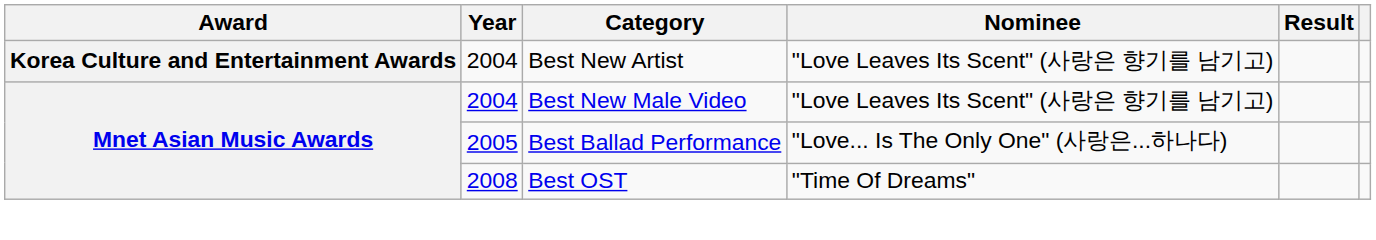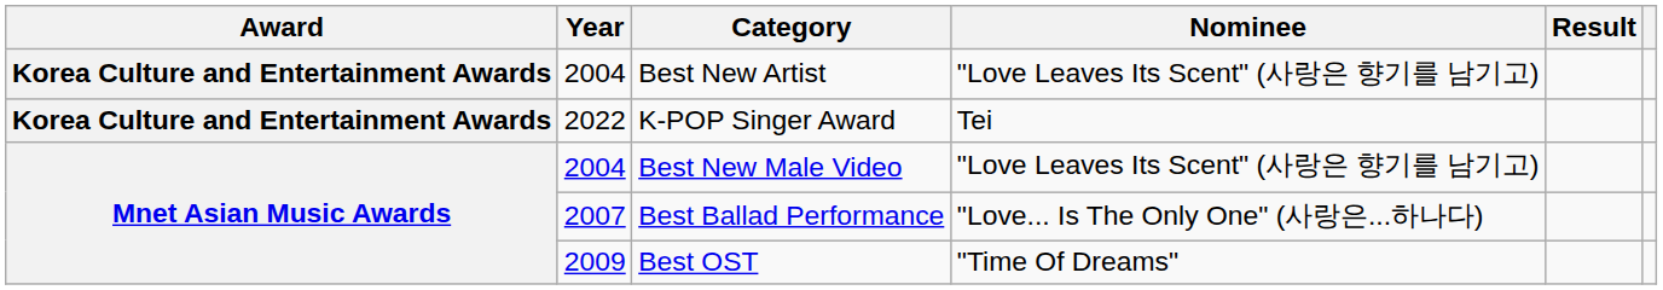+ row: Korea Culture and Entertainment Awards | 2022 | K-POP Singer Award | Tei
Best Ballad Performance | Year: 2005 -> 2007
Best OST | Year: 2008 -> 2009
